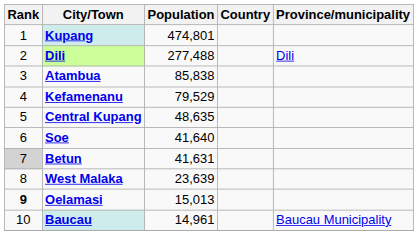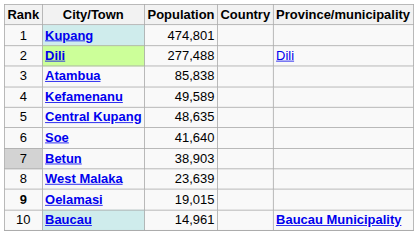Kefamenanu | Population: 79,529 -> 49,589
Betun | Population: 41,631 -> 38,903
Oelamasi | Population: 15,013 -> 19,015
Baucau | Province/municipality: normal -> bold
